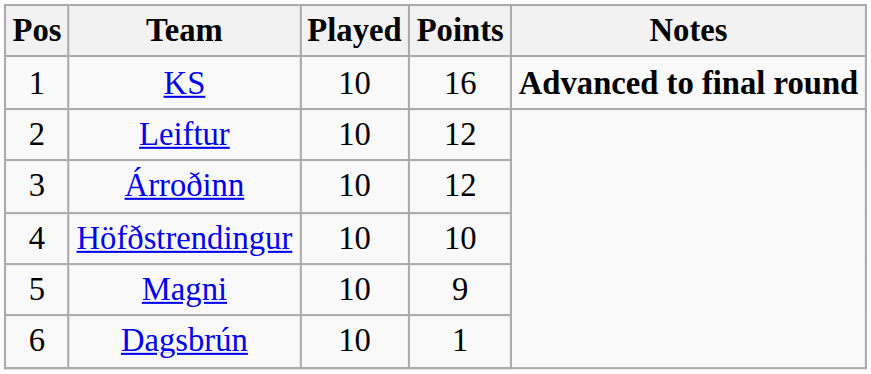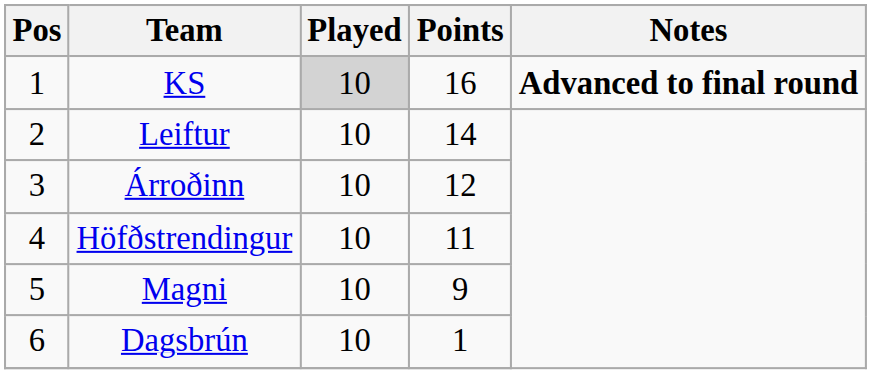KS | Played: no background -> lightgrey background
Leiftur | Points: 12 -> 14
Höfðstrendingur | Points: 10 -> 11
